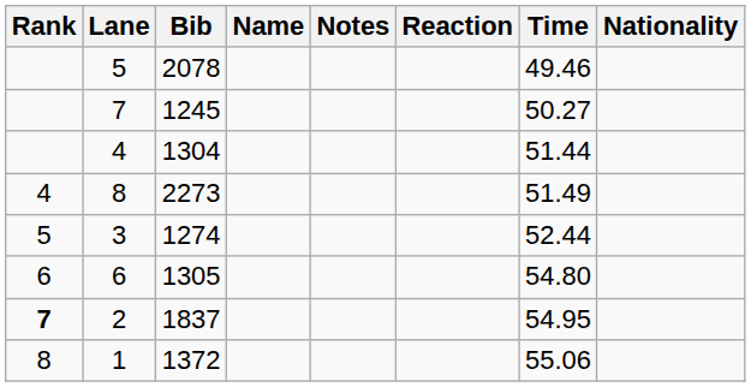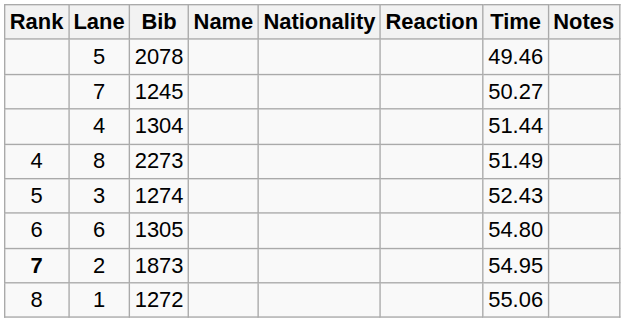columns swapped: Nationality <-> Notes
3 | Time: 52.44 -> 52.43
2 | Bib: 1837 -> 1873
1 | Bib: 1372 -> 1272
